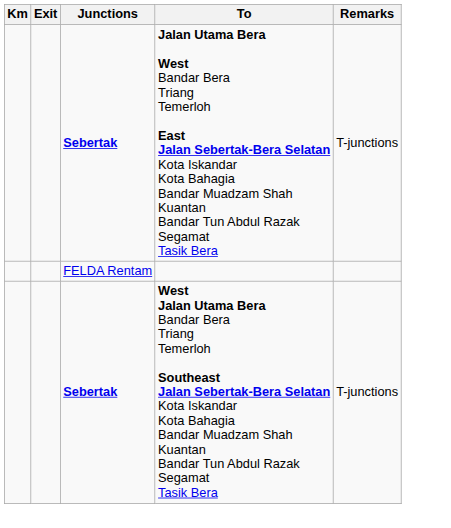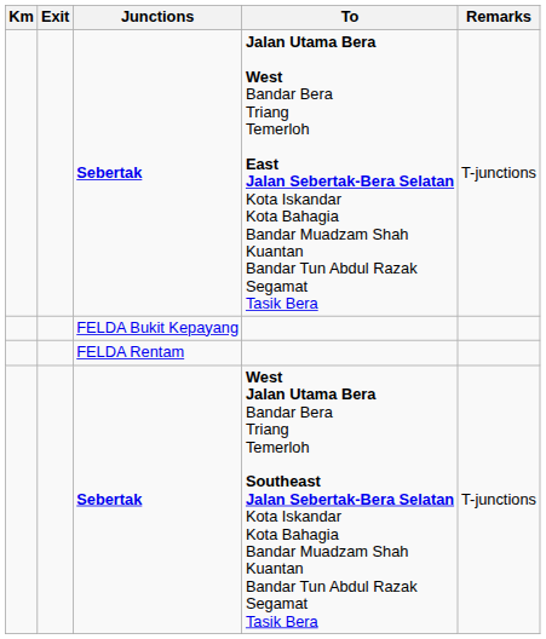+ row: FELDA Bukit Kepayang
